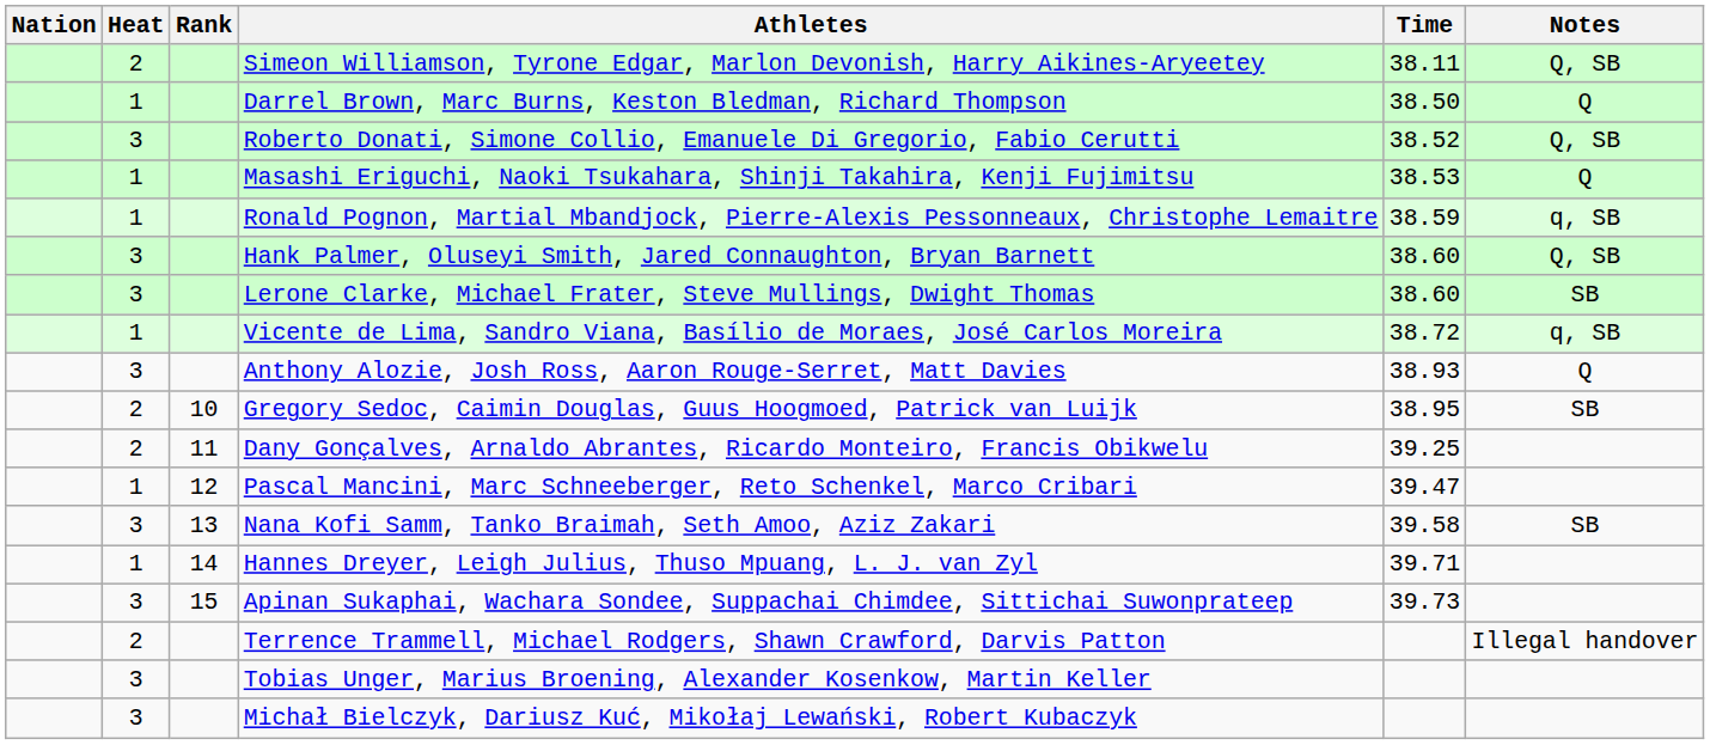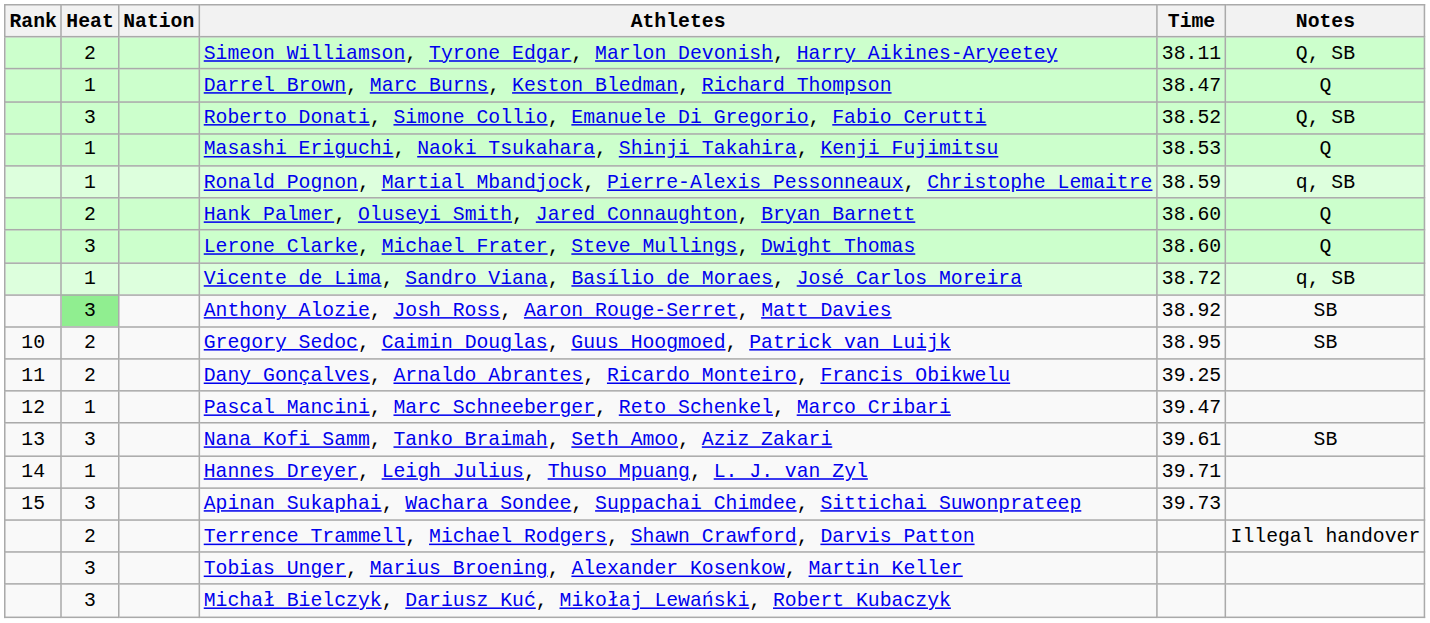columns swapped: Rank <-> Nation
Darrel Brown, Marc Burns, Keston Bledman, Richard Thompson | Time: 38.50 -> 38.47
Hank Palmer, Oluseyi Smith, Jared Connaughton, Bryan Barnett | Heat: 3 -> 2
Hank Palmer, Oluseyi Smith, Jared Connaughton, Bryan Barnett | Notes: Q, SB -> Q
Lerone Clarke, Michael Frater, Steve Mullings, Dwight Thomas | Notes: SB -> Q
Anthony Alozie, Josh Ross, Aaron Rouge-Serret, Matt Davies | Heat: no background -> lightgreen background
Anthony Alozie, Josh Ross, Aaron Rouge-Serret, Matt Davies | Time: 38.93 -> 38.92
Anthony Alozie, Josh Ross, Aaron Rouge-Serret, Matt Davies | Notes: Q -> SB
Nana Kofi Samm, Tanko Braimah, Seth Amoo, Aziz Zakari | Time: 39.58 -> 39.61
